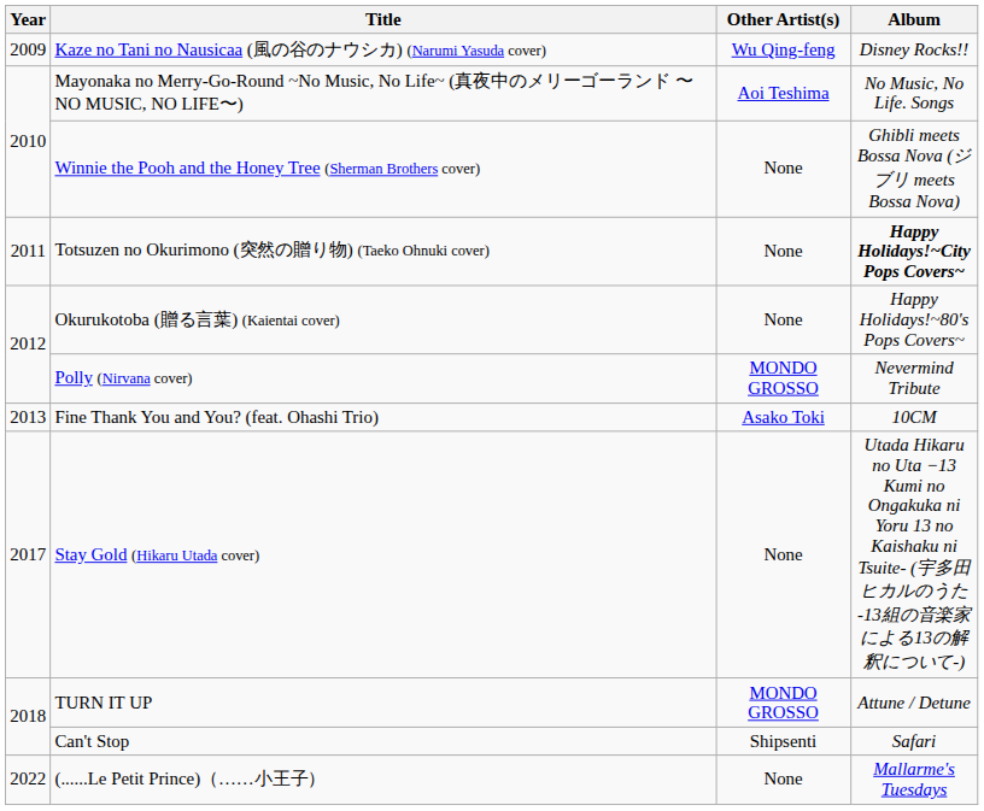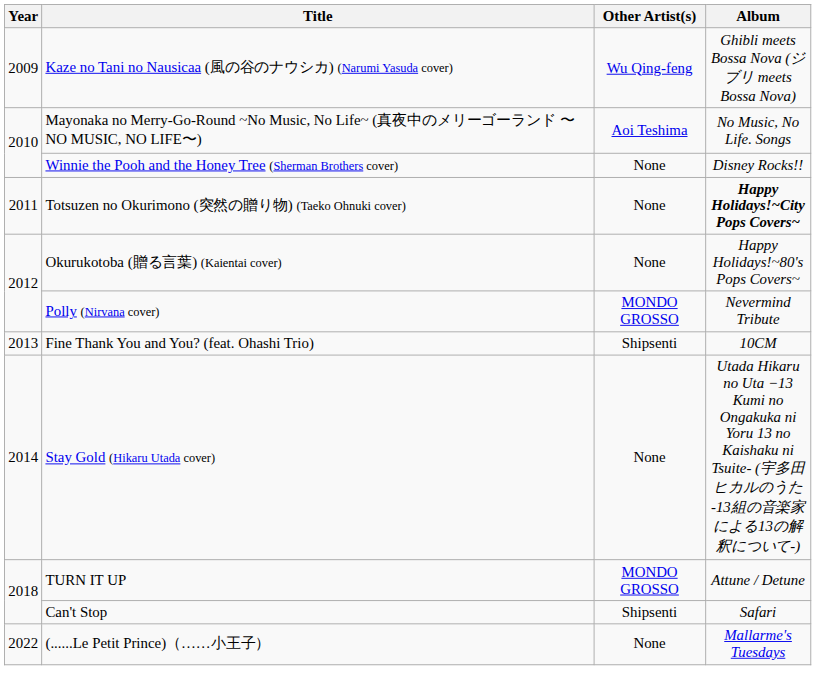Kaze no Tani no Nausicaa (風の谷のナウシカ) (Narumi Yasuda cover) | Album: Disney Rocks!! -> Ghibli meets Bossa Nova (ジブリ meets Bossa Nova)
Winnie the Pooh and the Honey Tree (Sherman Brothers cover) | Album: Ghibli meets Bossa Nova (ジブリ meets Bossa Nova) -> Disney Rocks!!
Fine Thank You and You? (feat. Ohashi Trio) | Other Artist(s): Asako Toki -> Shipsenti
Stay Gold (Hikaru Utada cover) | Year: 2017 -> 2014
